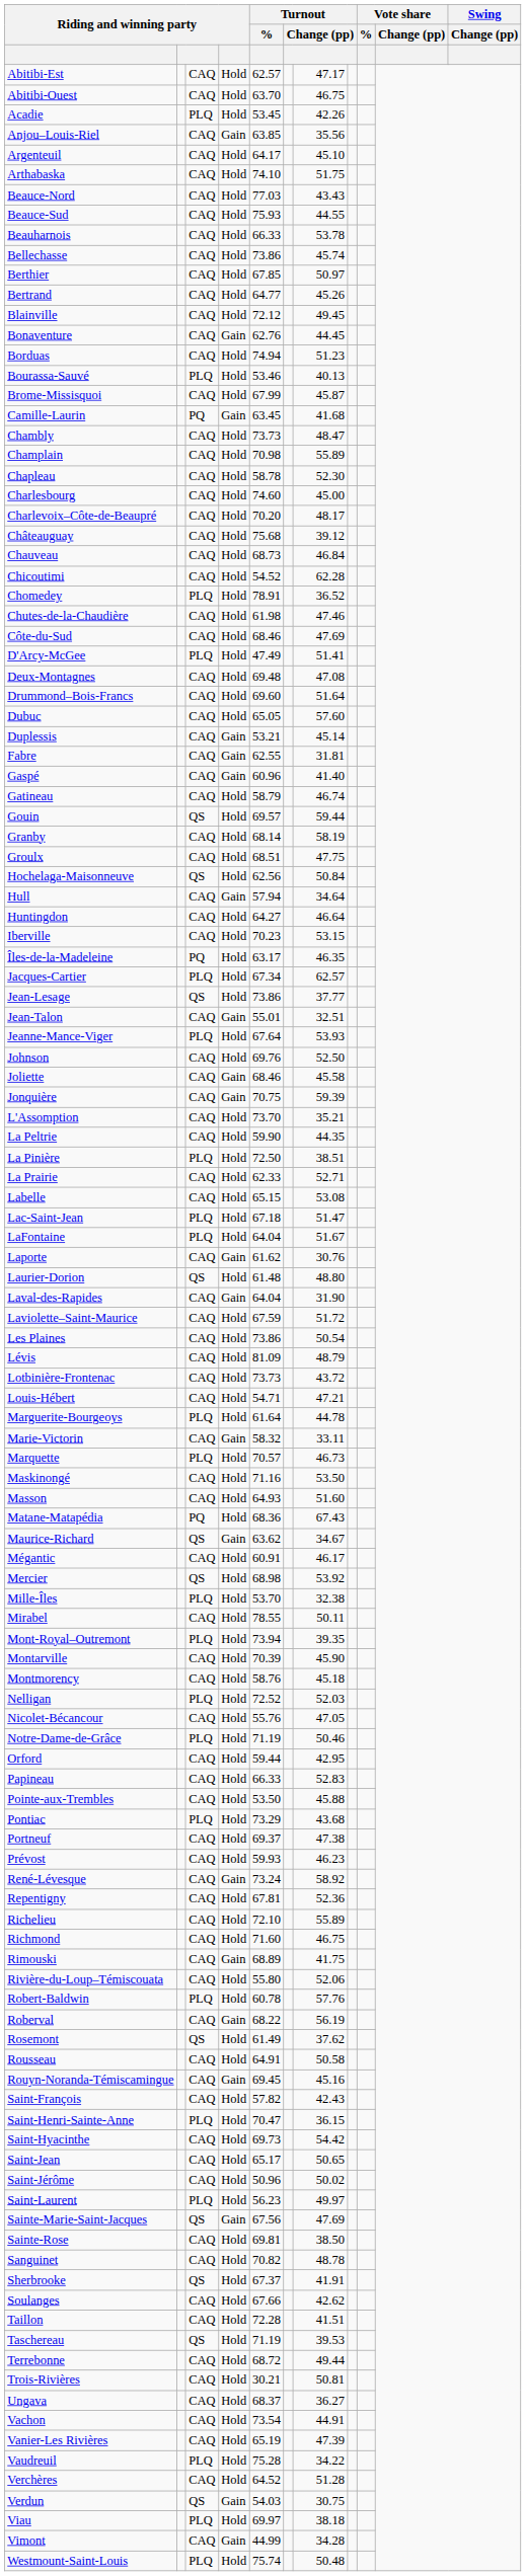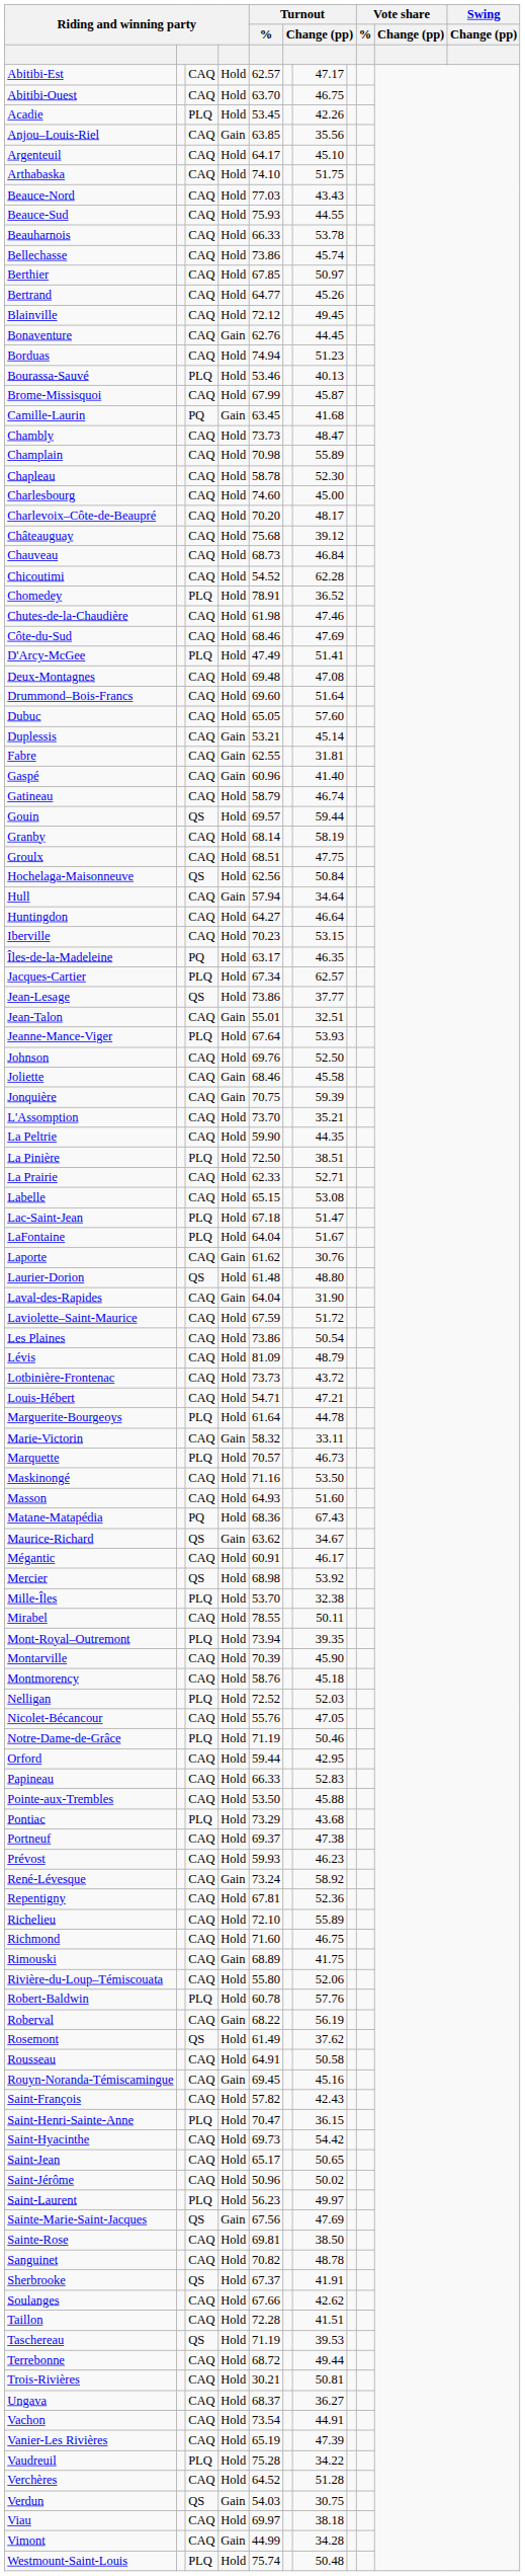Viau | column 3: PLQ -> CAQ
